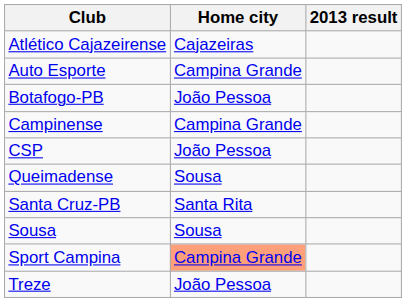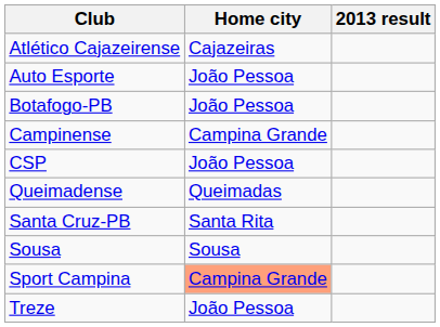Auto Esporte | Home city: Campina Grande -> João Pessoa
Queimadense | Home city: Sousa -> Queimadas
